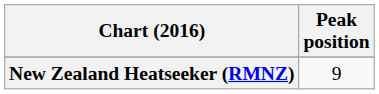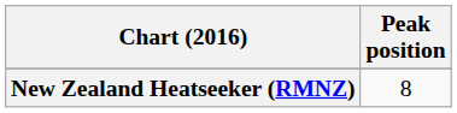New Zealand Heatseeker (RMNZ) | Peak position: 9 -> 8
